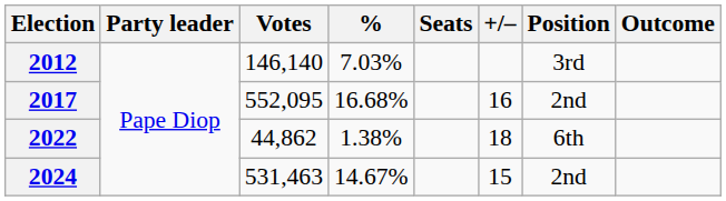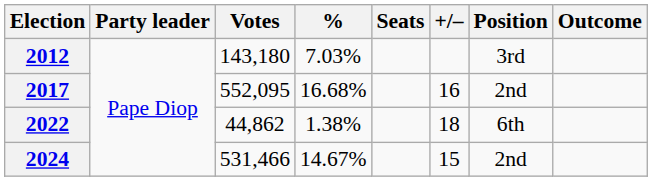2012 | Votes: 146,140 -> 143,180
2024 | Votes: 531,463 -> 531,466
